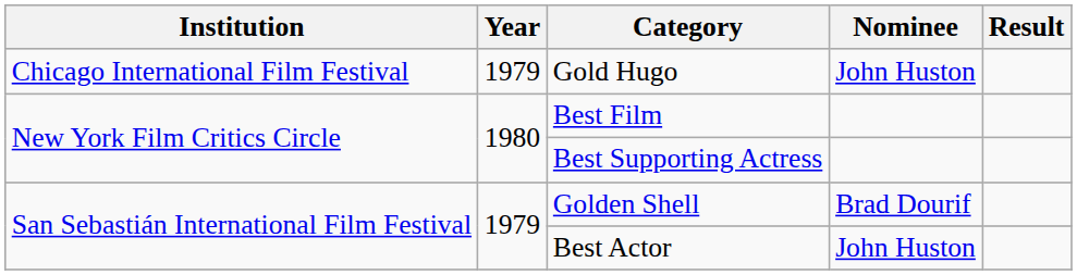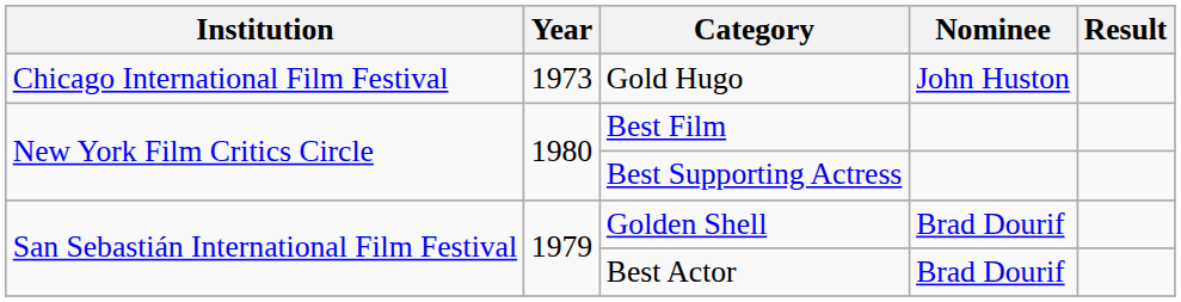Gold Hugo | Year: 1979 -> 1973
Best Actor | Nominee: John Huston -> Brad Dourif
